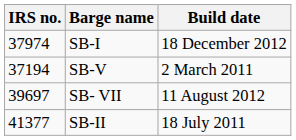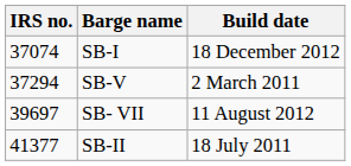SB-I | IRS no.: 37974 -> 37074
SB-V | IRS no.: 37194 -> 37294
